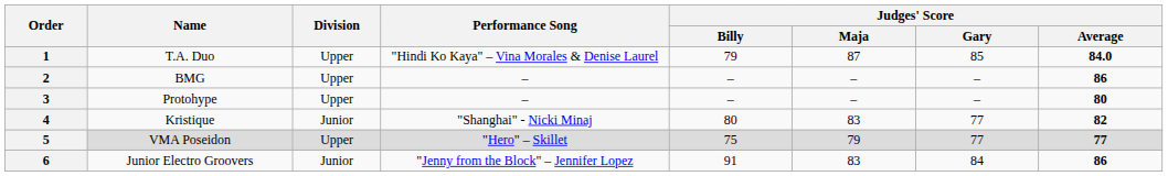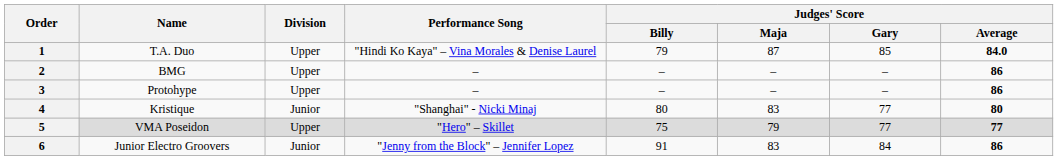3 | Judges' Score / Average: 80 -> 86
4 | Judges' Score / Average: 82 -> 80
